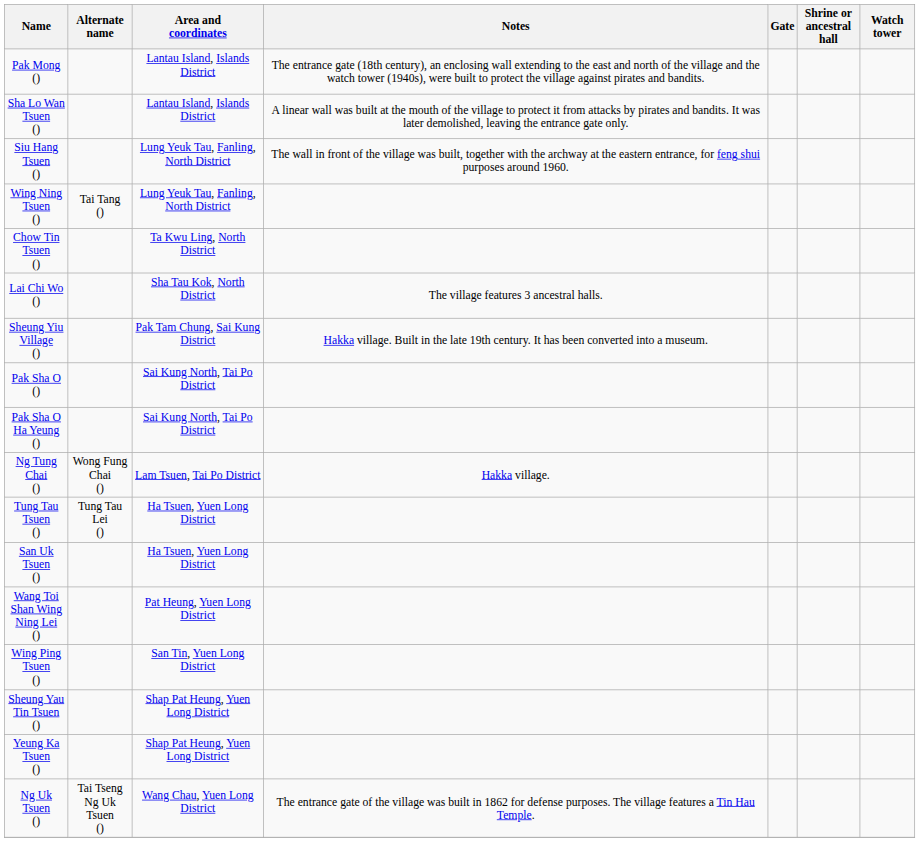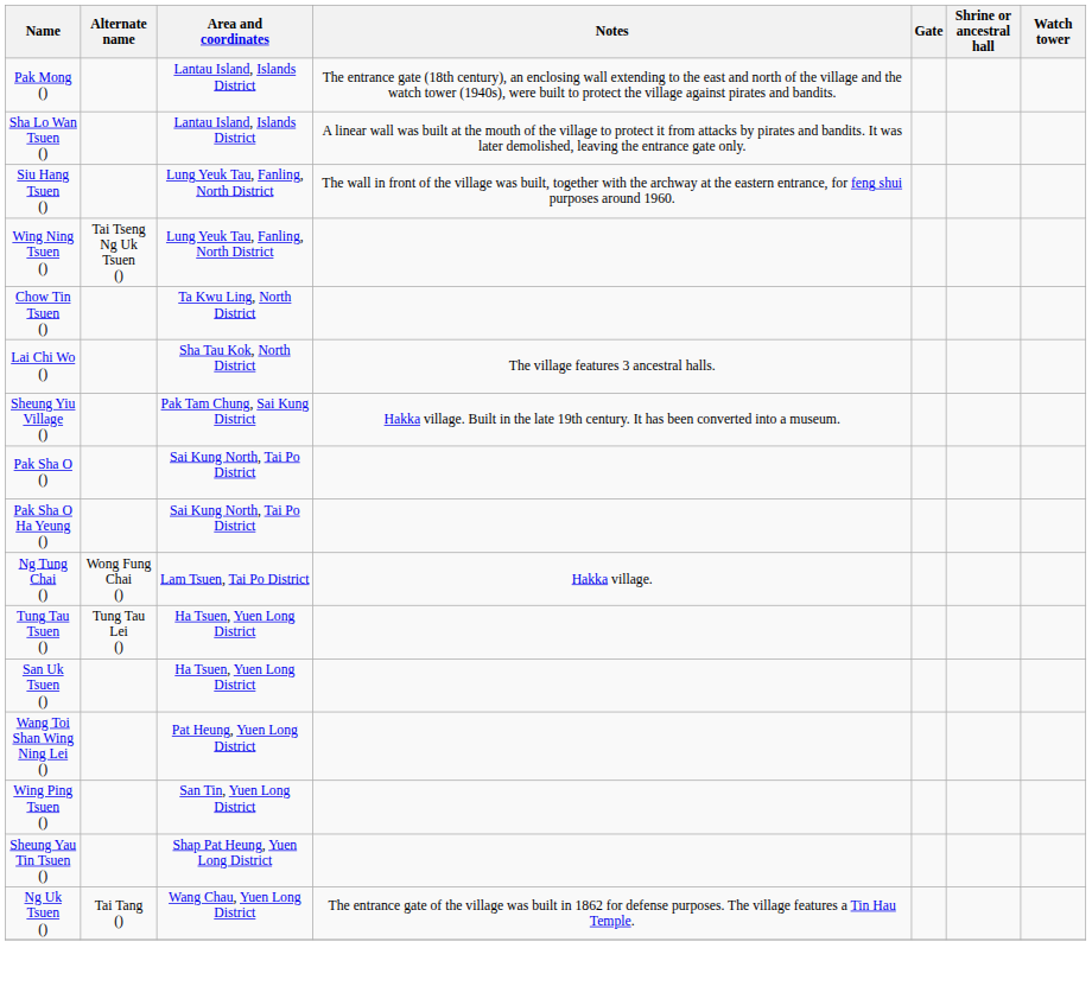Wing Ning Tsuen () | Alternate name: Tai Tang () -> Tai Tseng Ng Uk Tsuen ()
- row: Yeung Ka Tsuen () | Shap Pat Heung, Yuen Long District
Ng Uk Tsuen () | Alternate name: Tai Tseng Ng Uk Tsuen () -> Tai Tang ()
